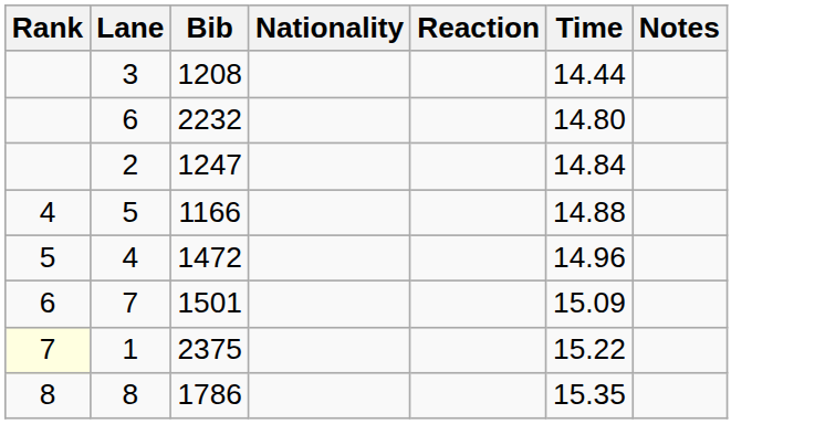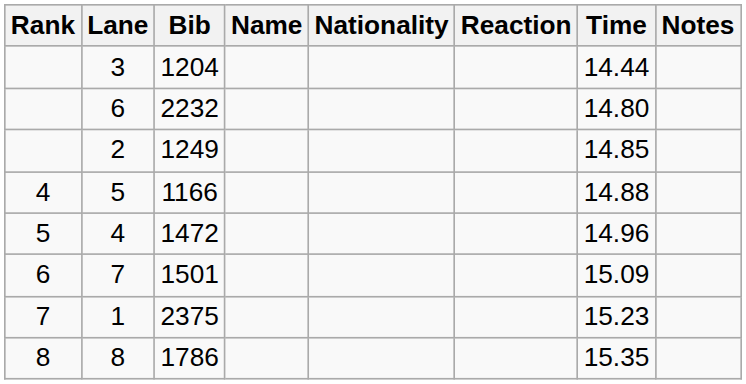+ column: Name
3 | Bib: 1208 -> 1204
2 | Bib: 1247 -> 1249
2 | Time: 14.84 -> 14.85
1 | Rank: lightyellow background -> no background
1 | Time: 15.22 -> 15.23
